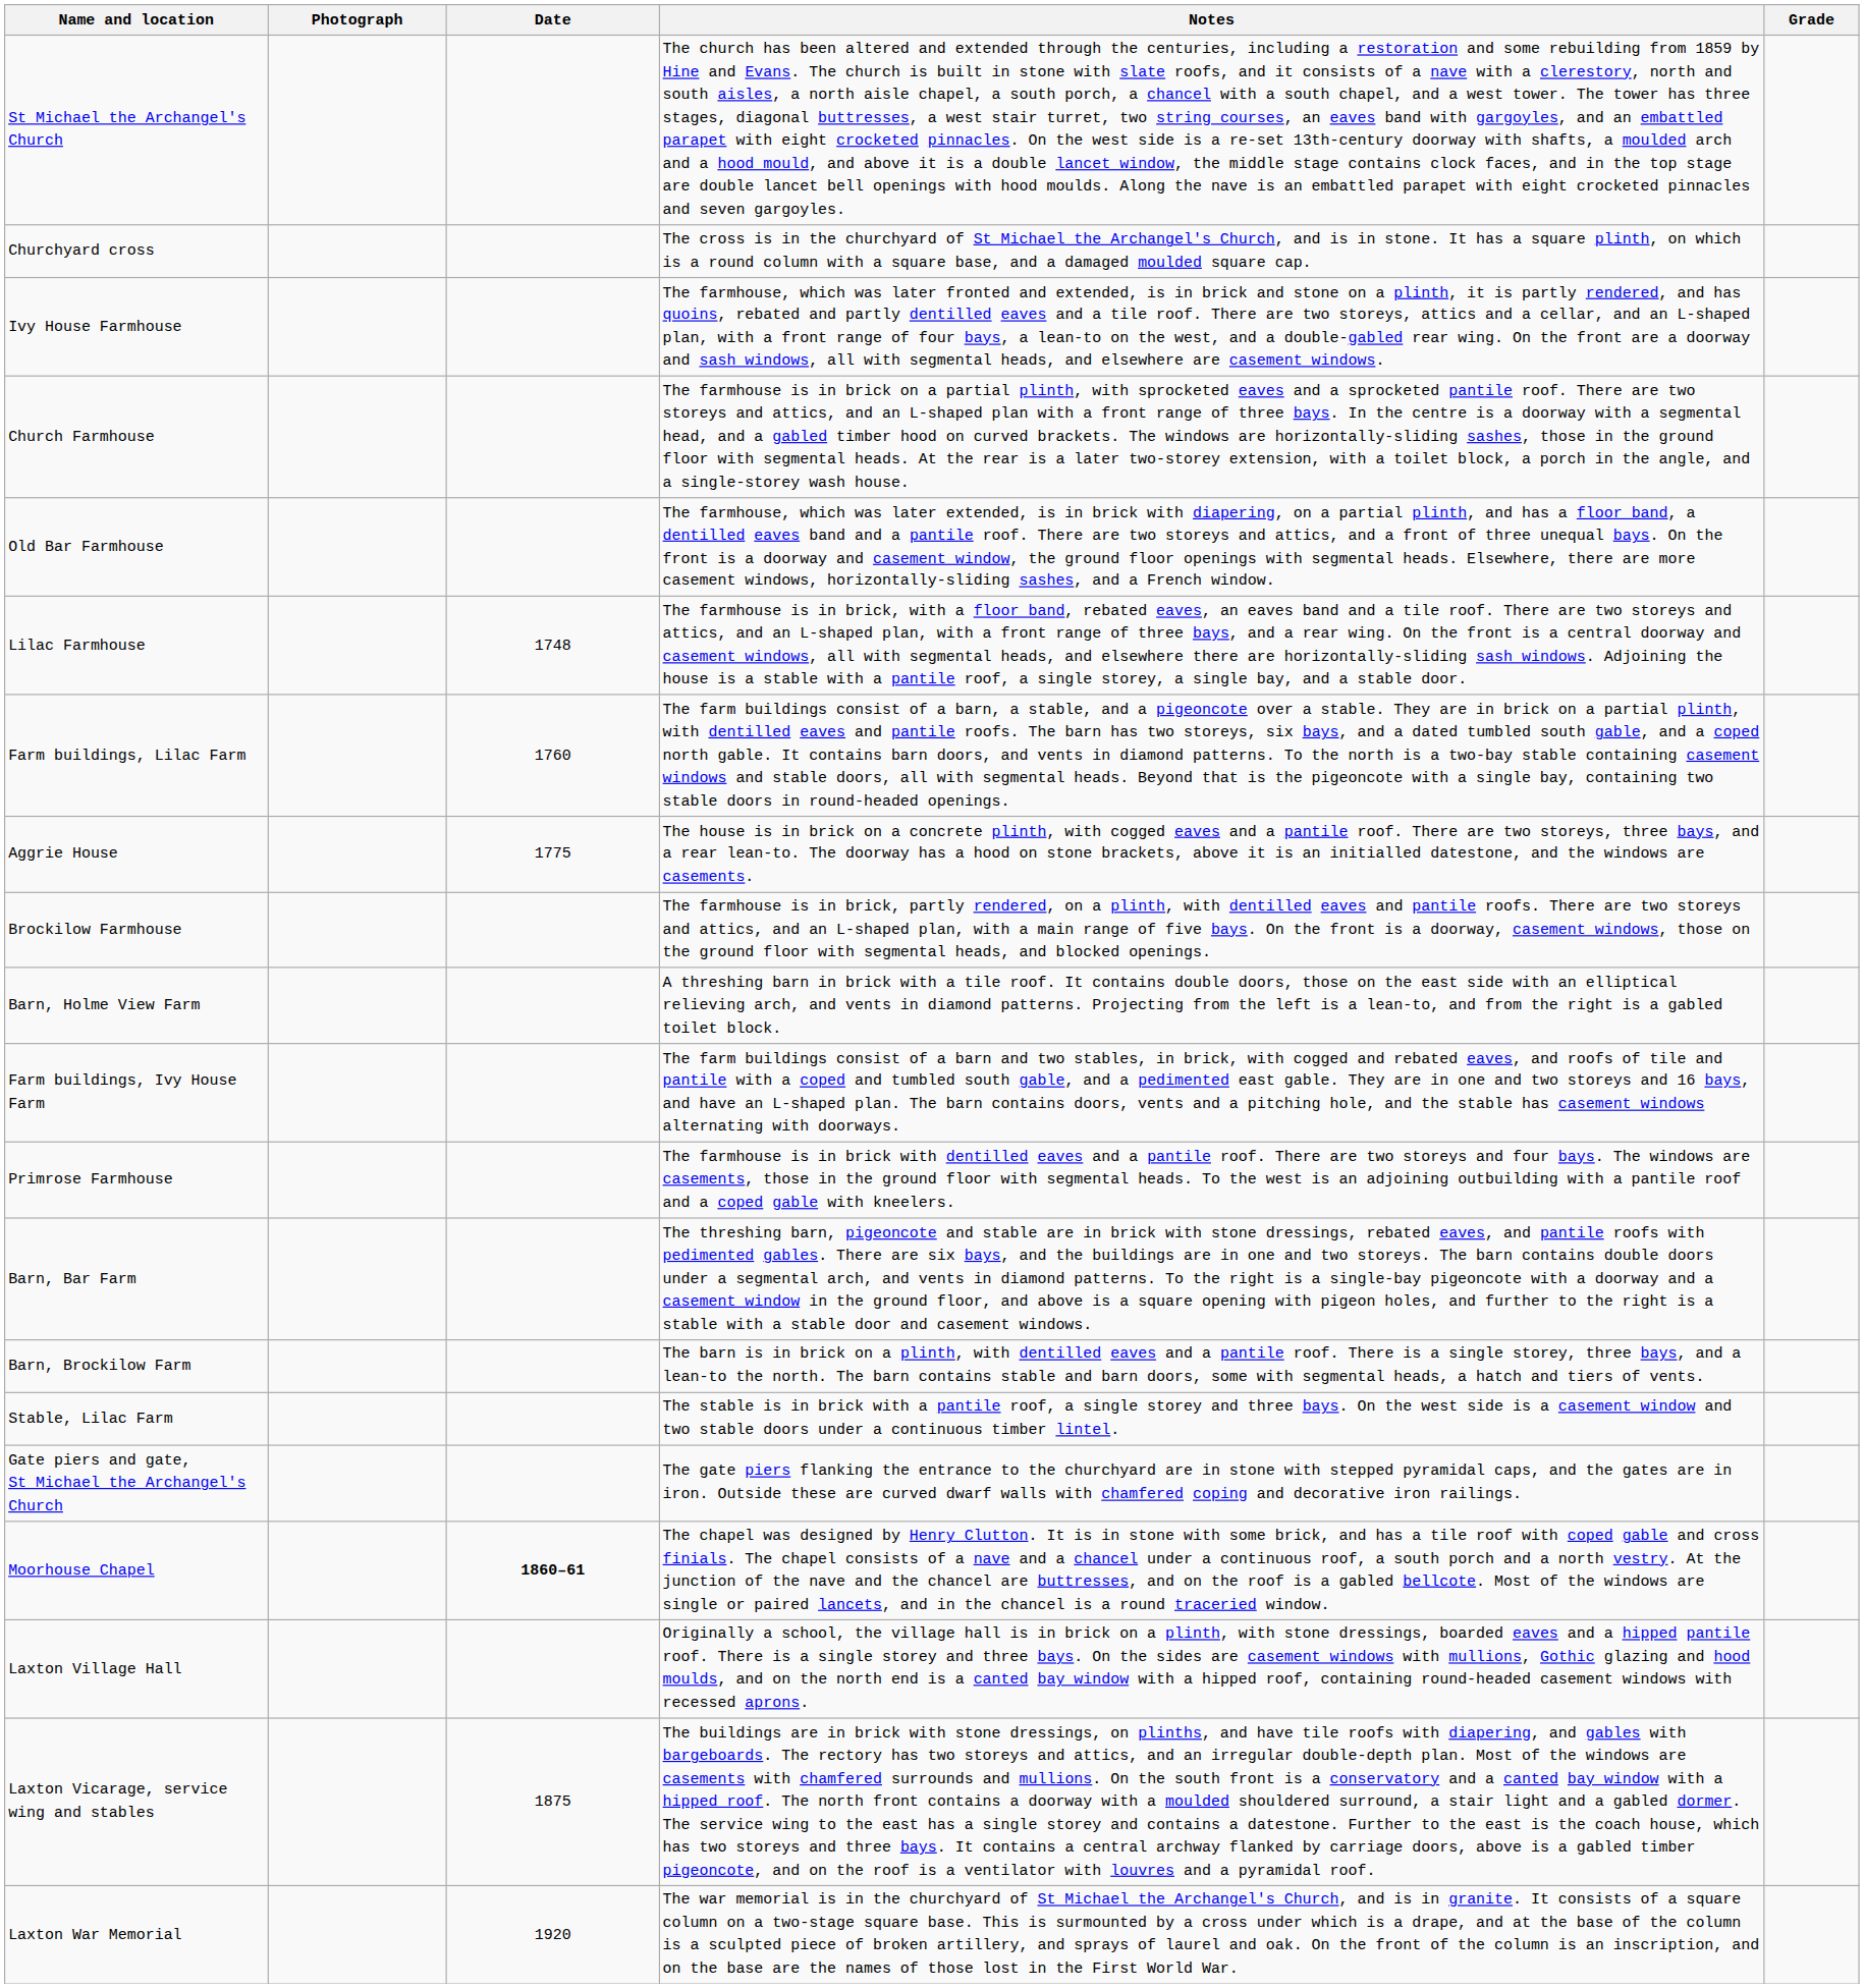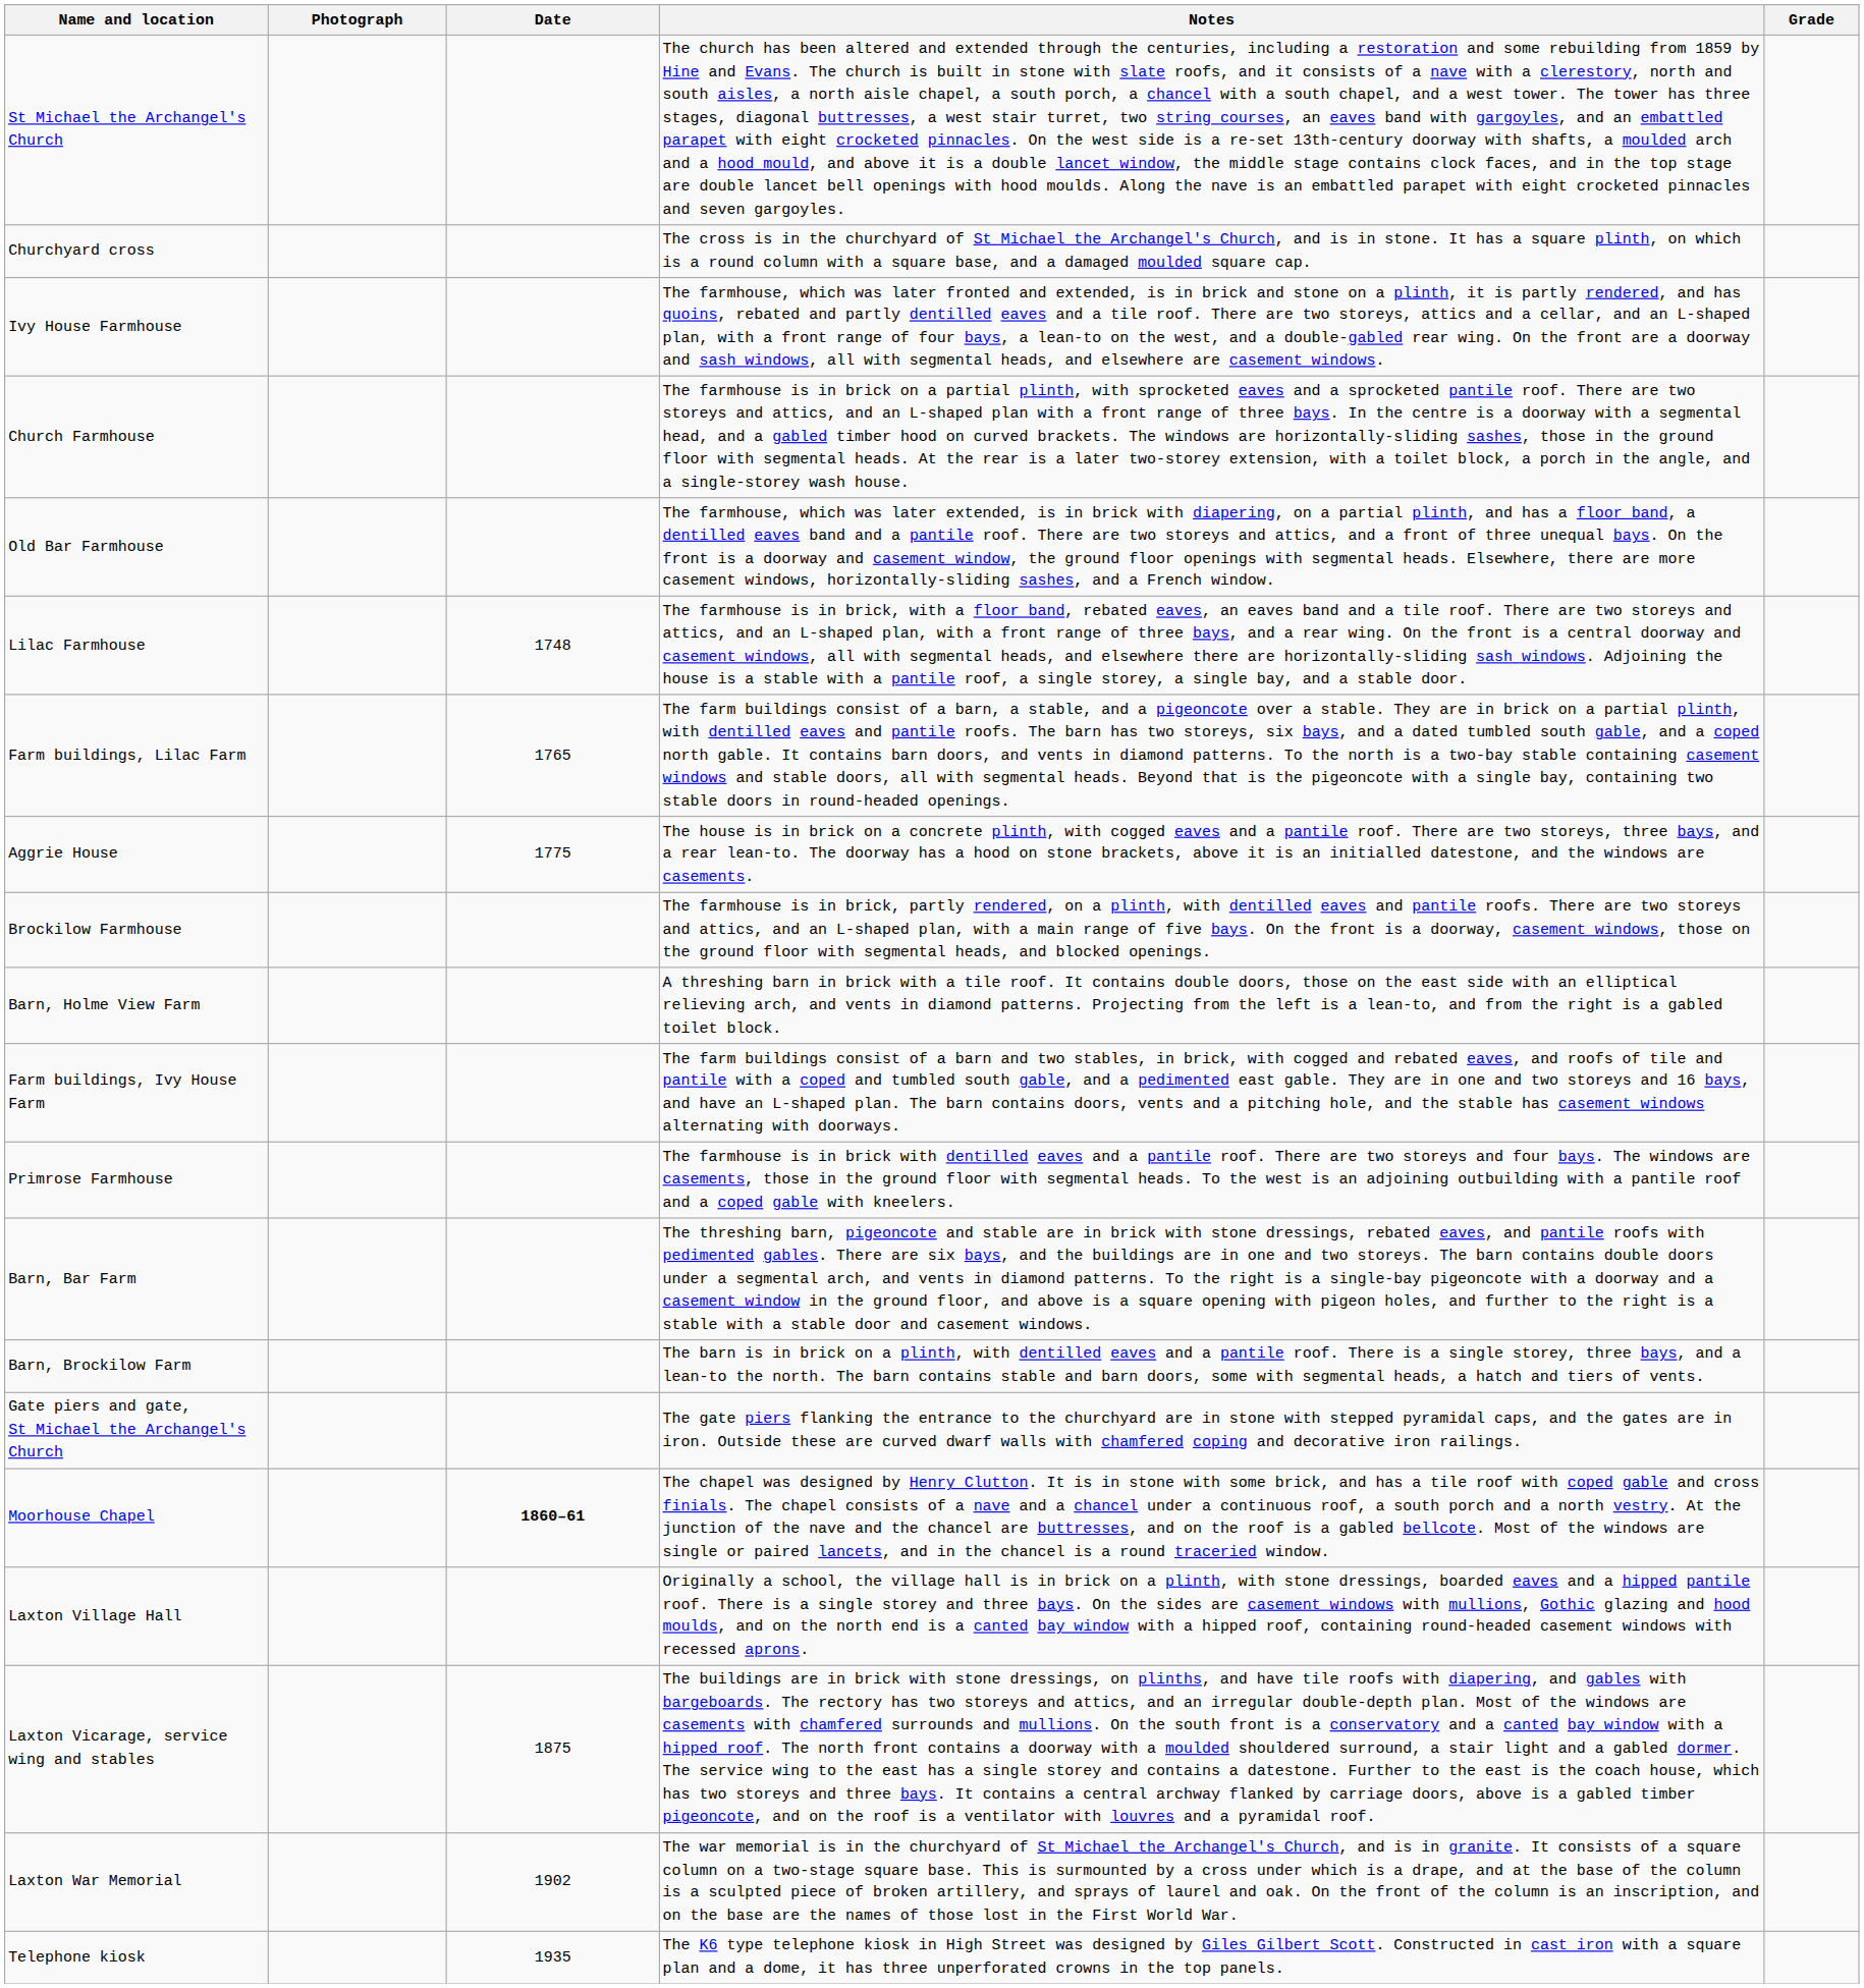Farm buildings, Lilac Farm | Date: 1760 -> 1765
- row: Stable, Lilac Farm | The stable is in brick with a pantile roof, a single storey and three bays. On the west side is a casement window and two stable doors under a continuous timber lintel.
Laxton War Memorial | Date: 1920 -> 1902
+ row: Telephone kiosk | 1935 | The K6 type telephone kiosk in High Street was designed by Giles Gilbert Scott. Constructed in cast iron with a square plan and a dome, it has three unperforated crowns in the top panels.
